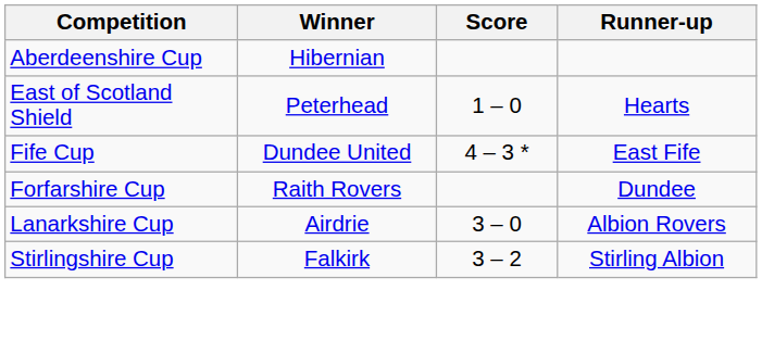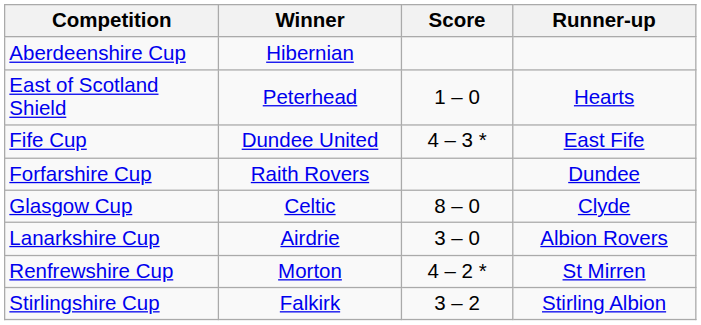+ row: Glasgow Cup | Celtic | 8 – 0 | Clyde
+ row: Renfrewshire Cup | Morton | 4 – 2 * | St Mirren
